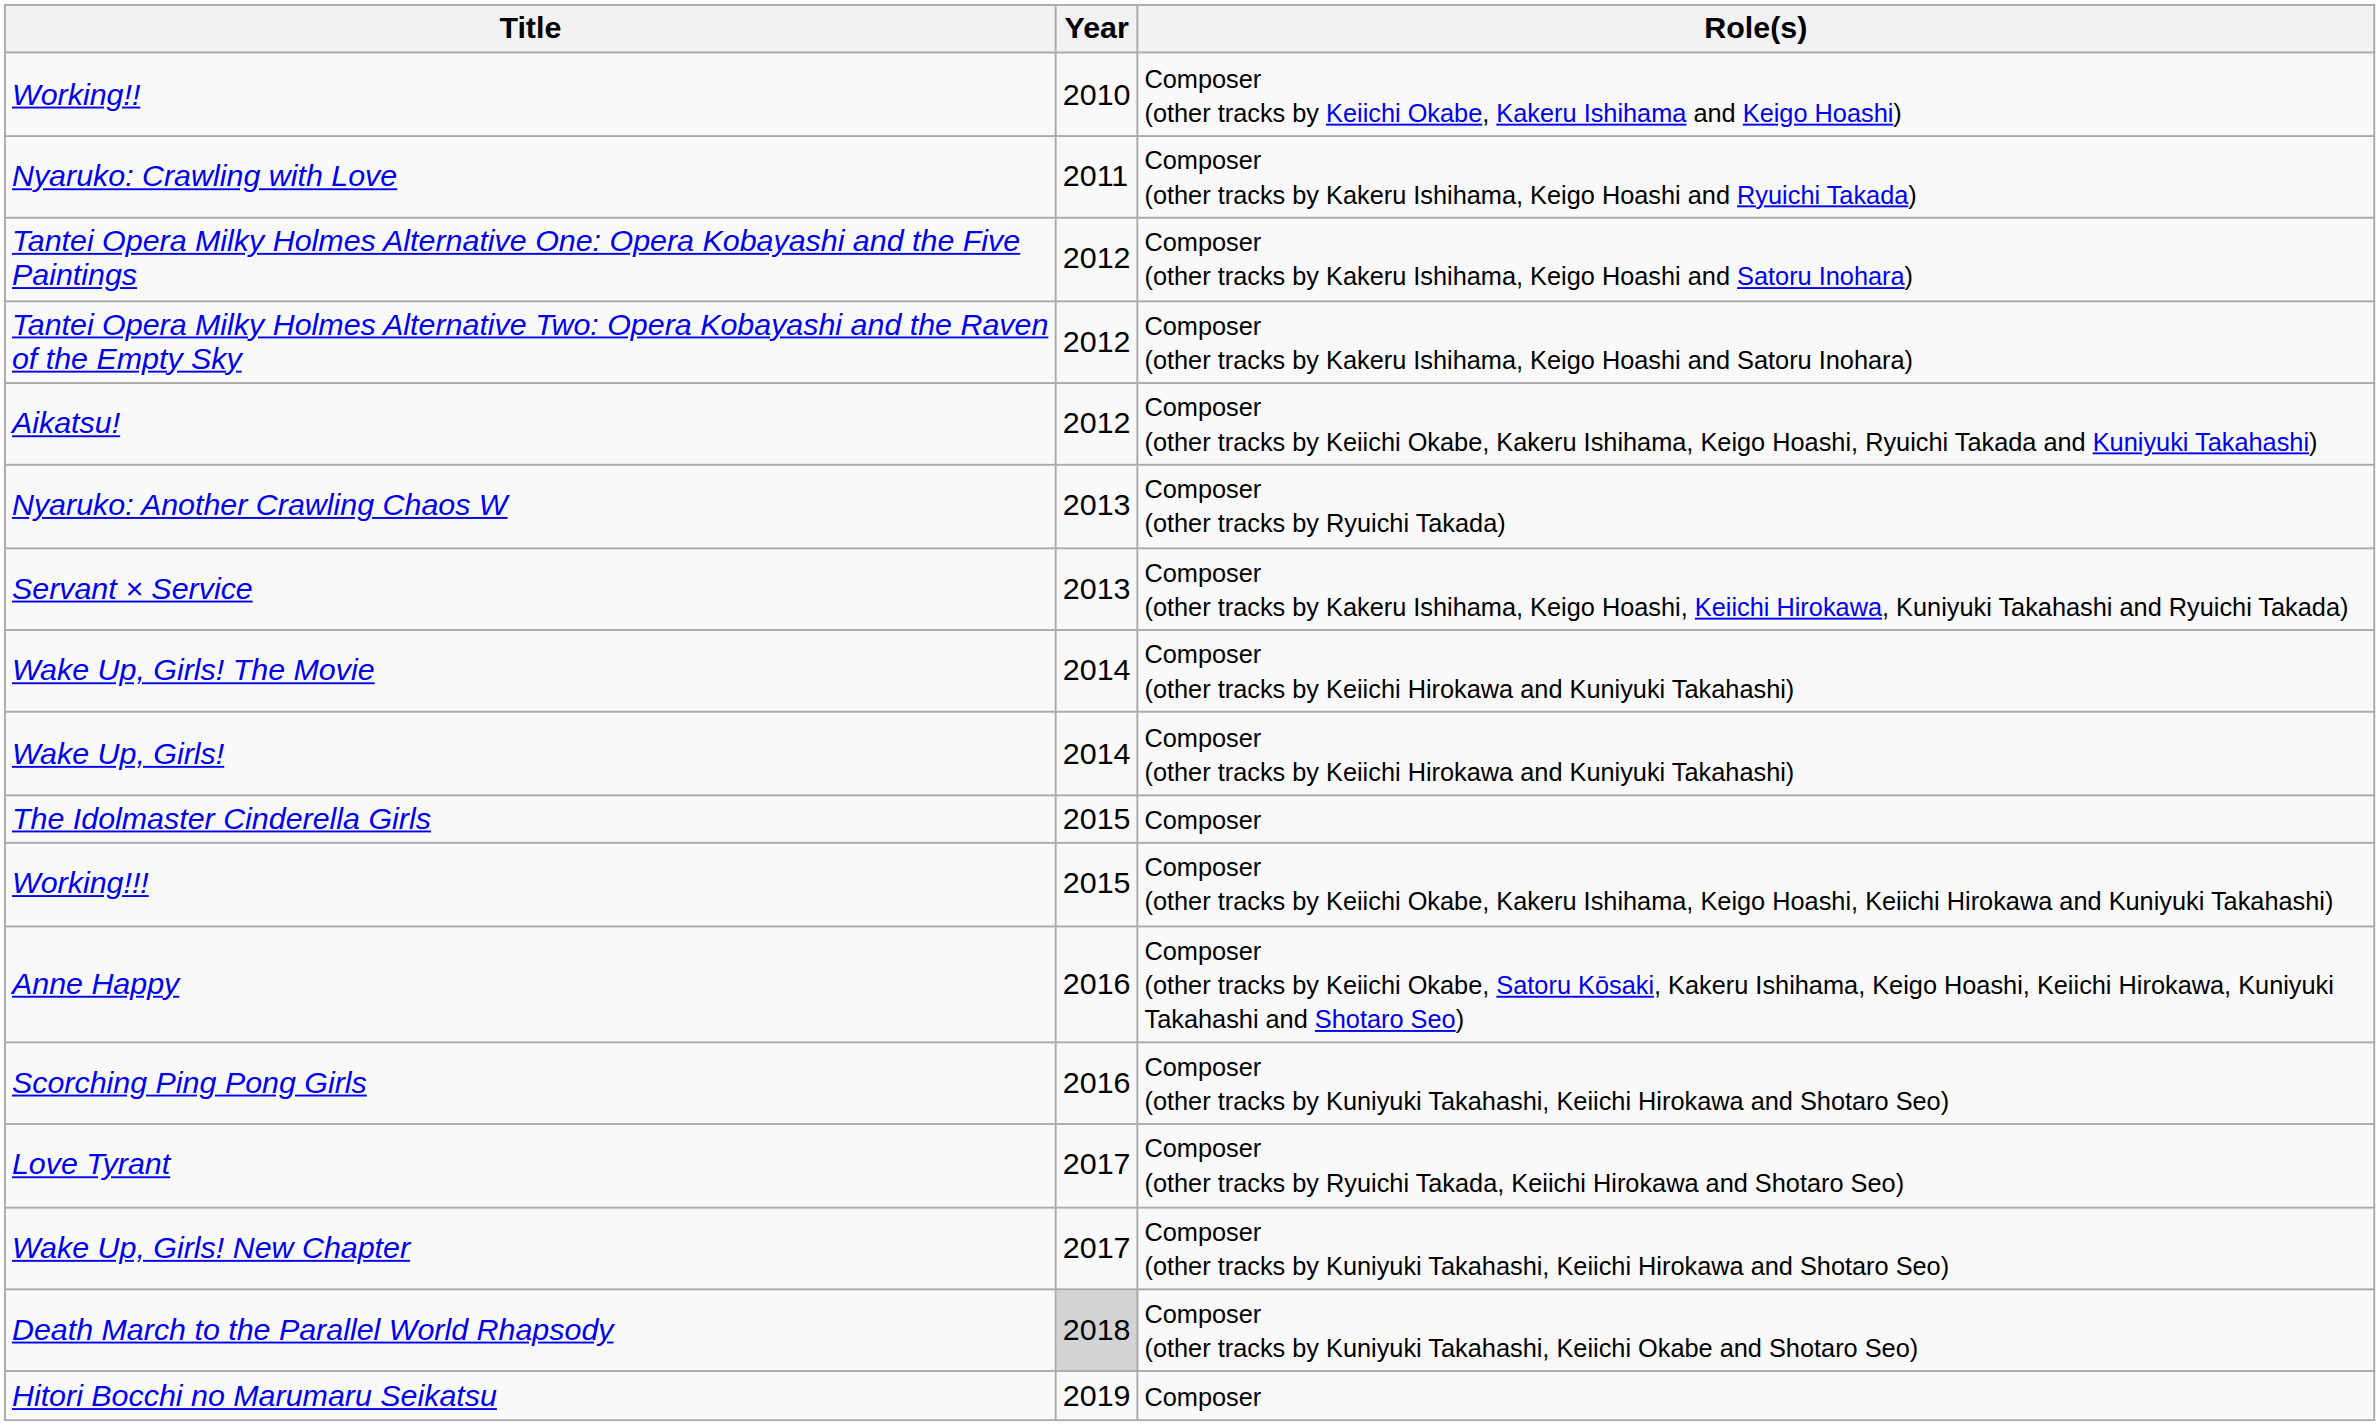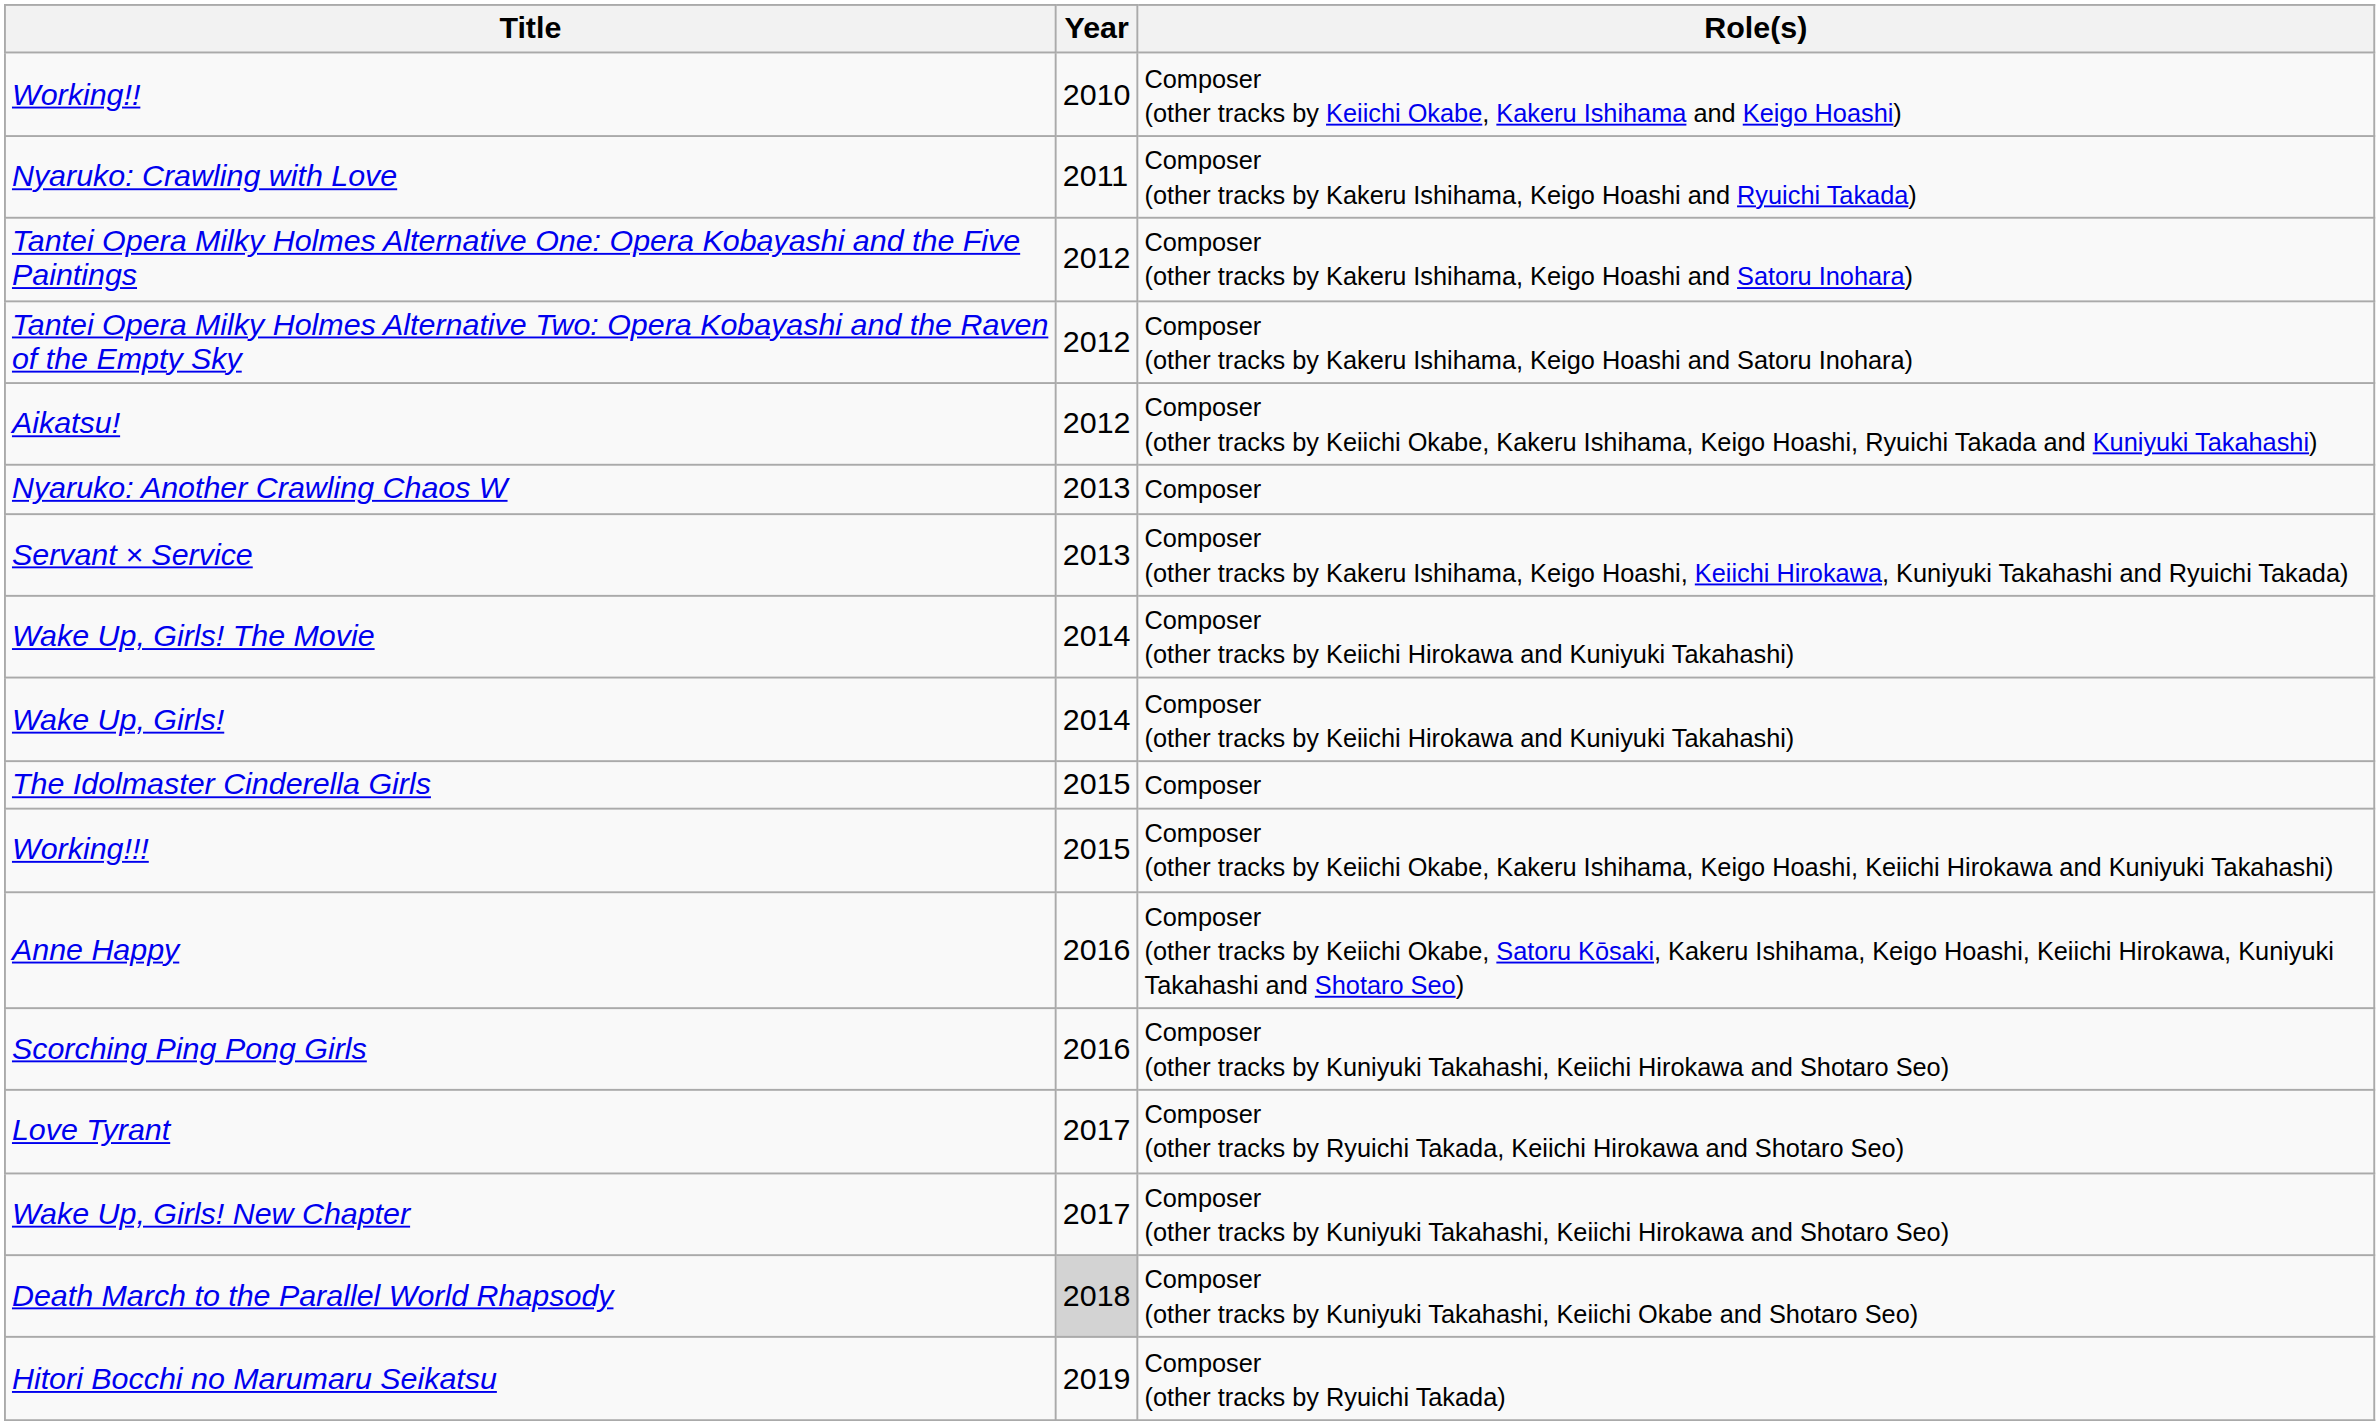Nyaruko: Another Crawling Chaos W | Role(s): Composer (other tracks by Ryuichi Takada) -> Composer
Hitori Bocchi no Marumaru Seikatsu | Role(s): Composer -> Composer (other tracks by Ryuichi Takada)
